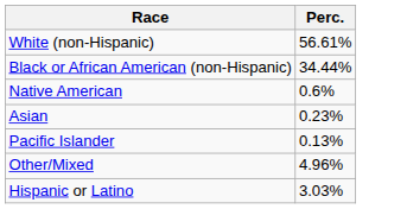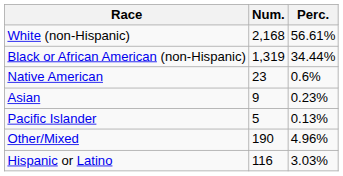+ column: Num. | 2,168 | 1,319 | 23 | 9 | 5 | 190 | 116
